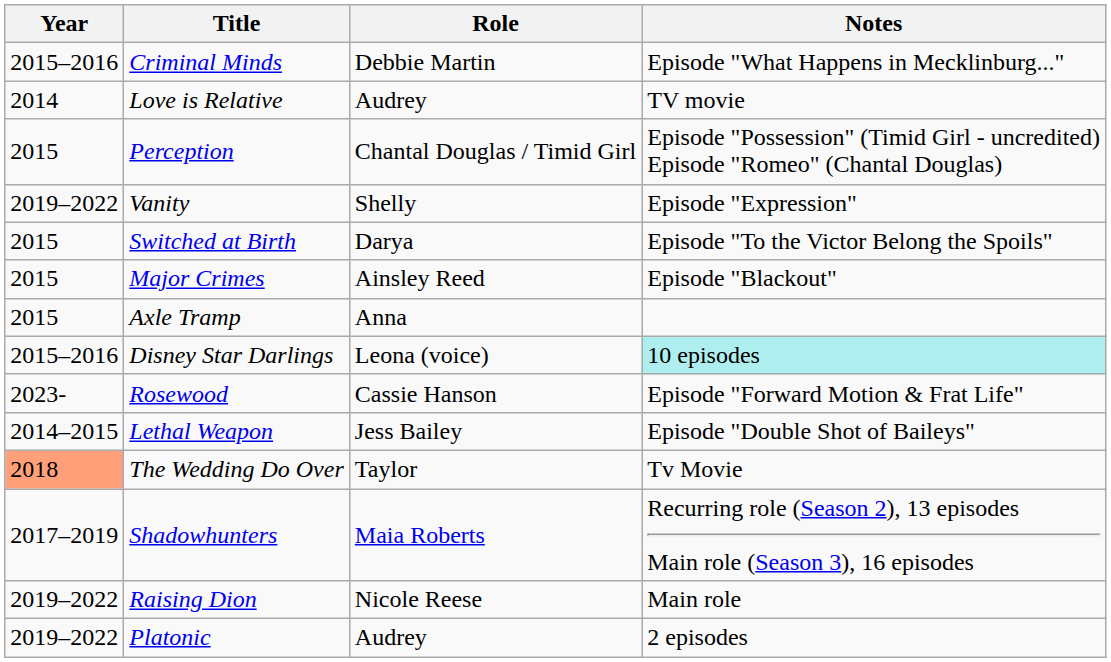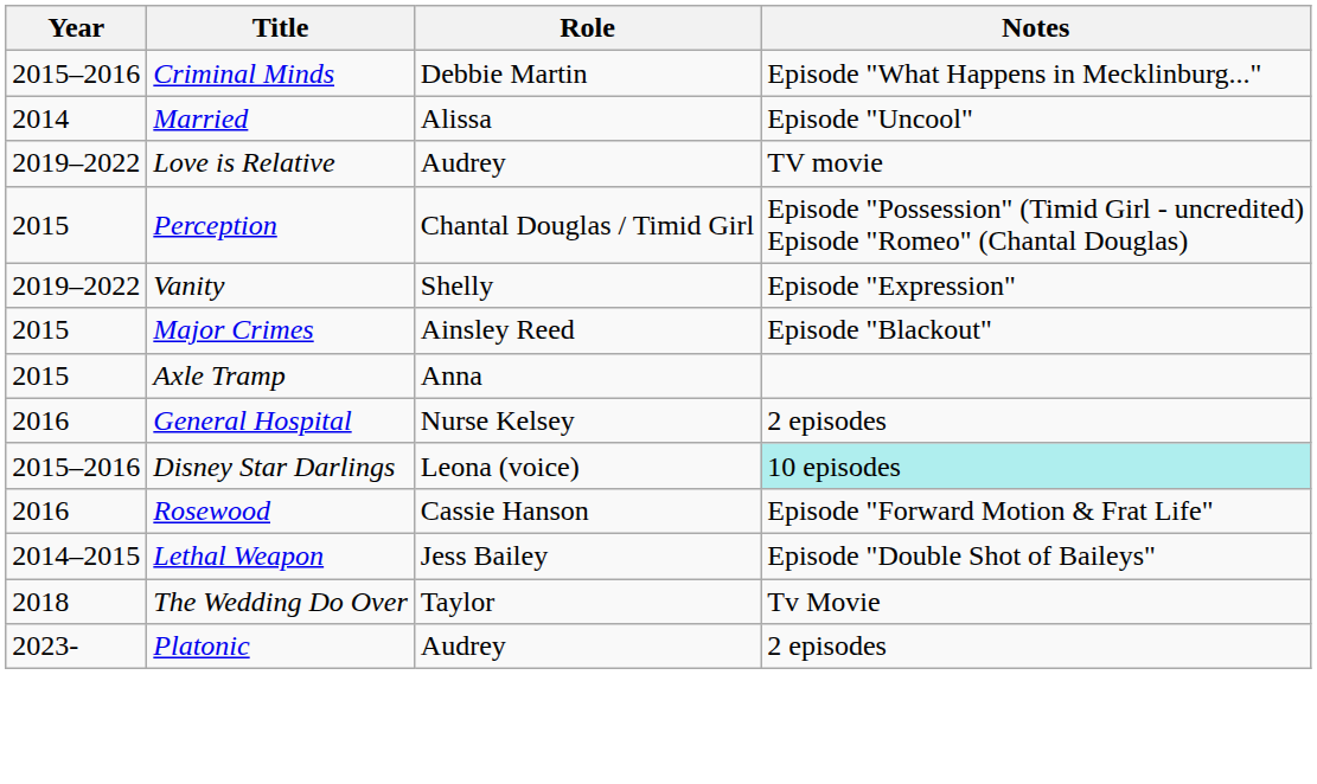+ row: 2014 | Married | Alissa | Episode "Uncool"
Love is Relative | Year: 2014 -> 2019–2022
- row: 2015 | Switched at Birth | Darya | Episode "To the Victor Belong the Spoils"
+ row: 2016 | General Hospital | Nurse Kelsey | 2 episodes
Rosewood | Year: 2023- -> 2016
The Wedding Do Over | Year: lightsalmon background -> no background
- row: 2017–2019 | Shadowhunters | Maia Roberts | Recurring role (Season 2), 13 episodes Main role (Season 3), 16 episodes
- row: 2019–2022 | Raising Dion | Nicole Reese | Main role
Platonic | Year: 2019–2022 -> 2023-
